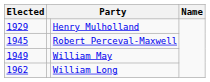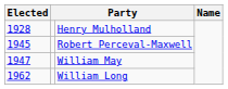Henry Mulholland | Elected: 1929 -> 1928
William May | Elected: 1949 -> 1947
